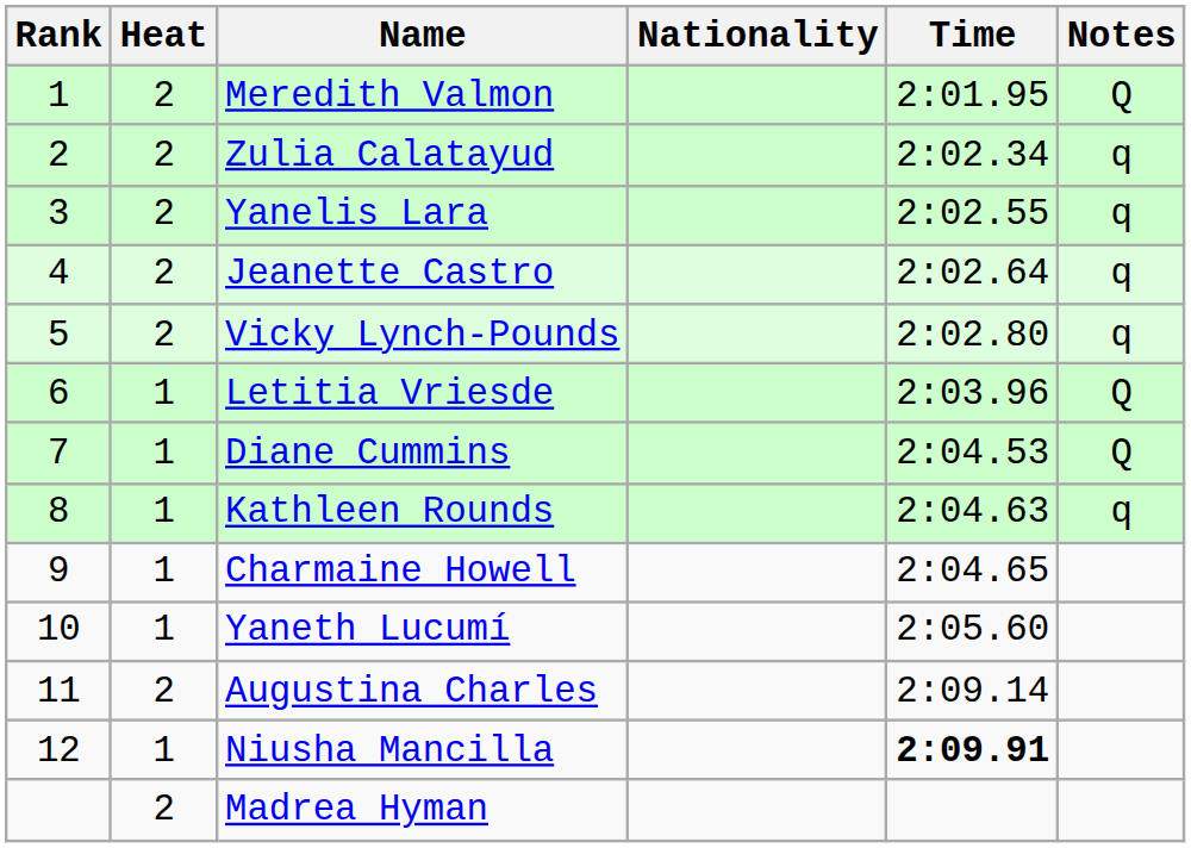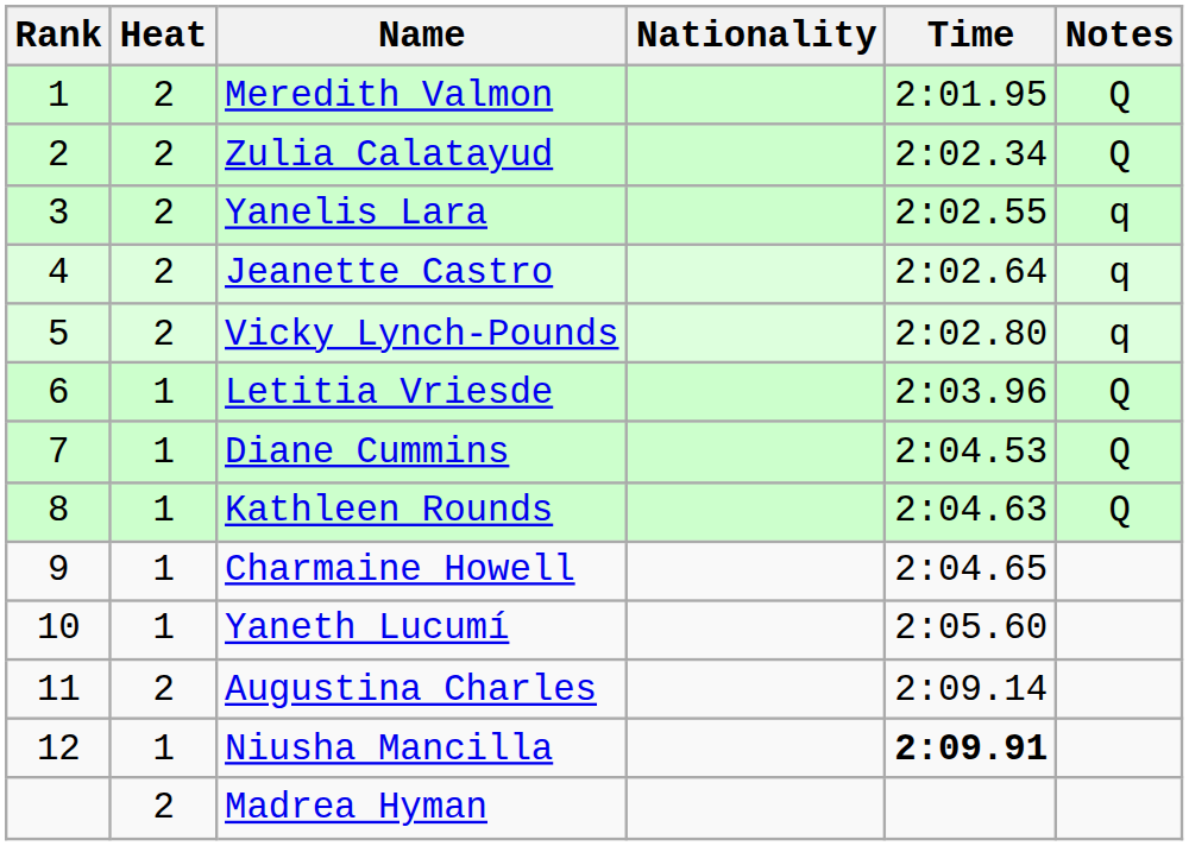Zulia Calatayud | Notes: q -> Q
Kathleen Rounds | Notes: q -> Q
